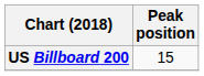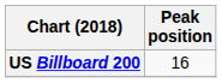US Billboard 200 | Peak position: 15 -> 16
